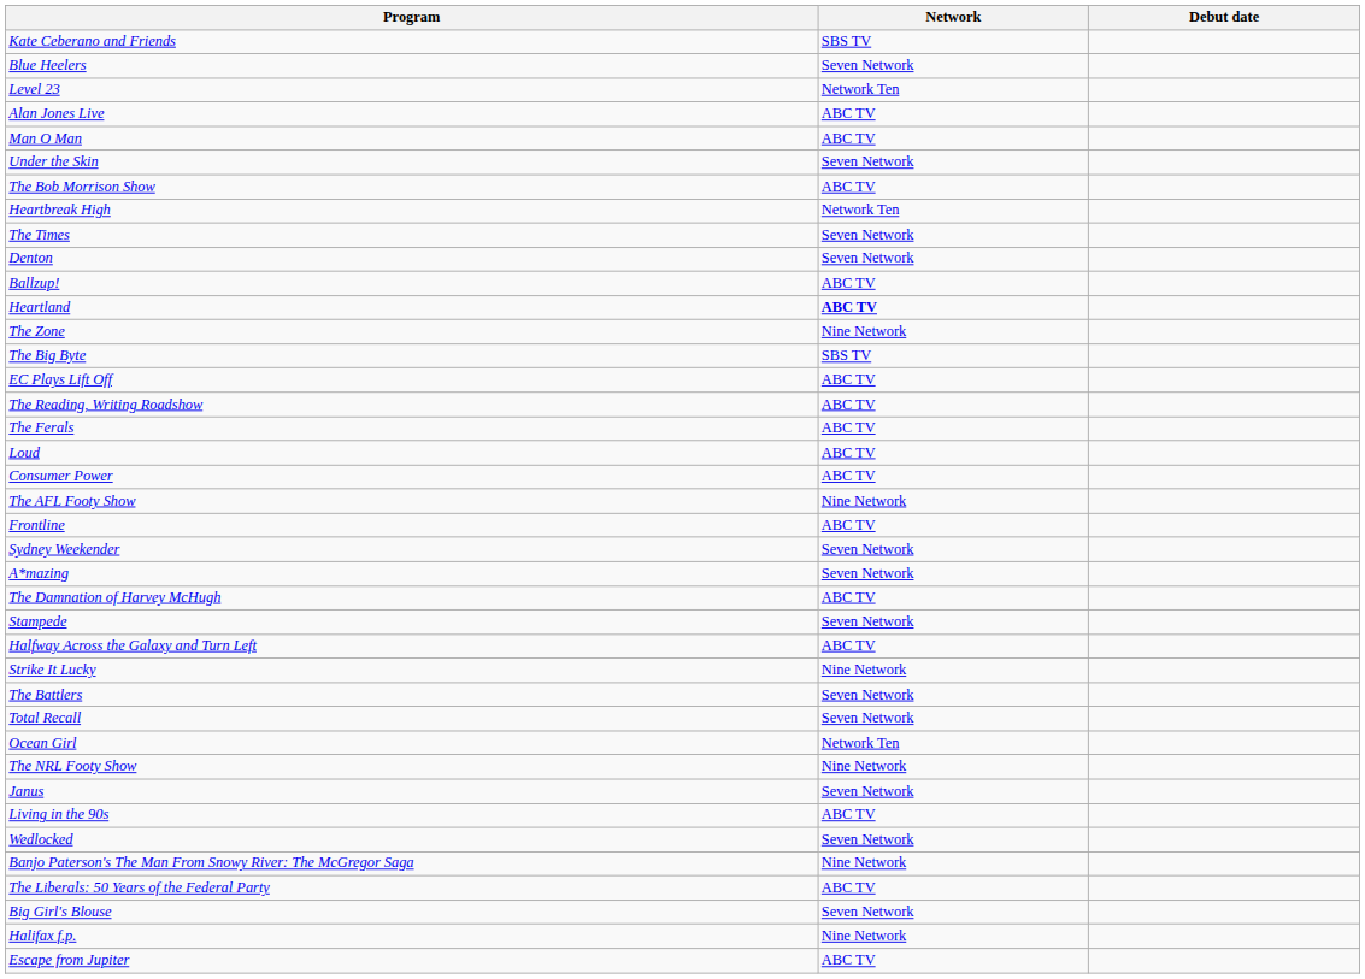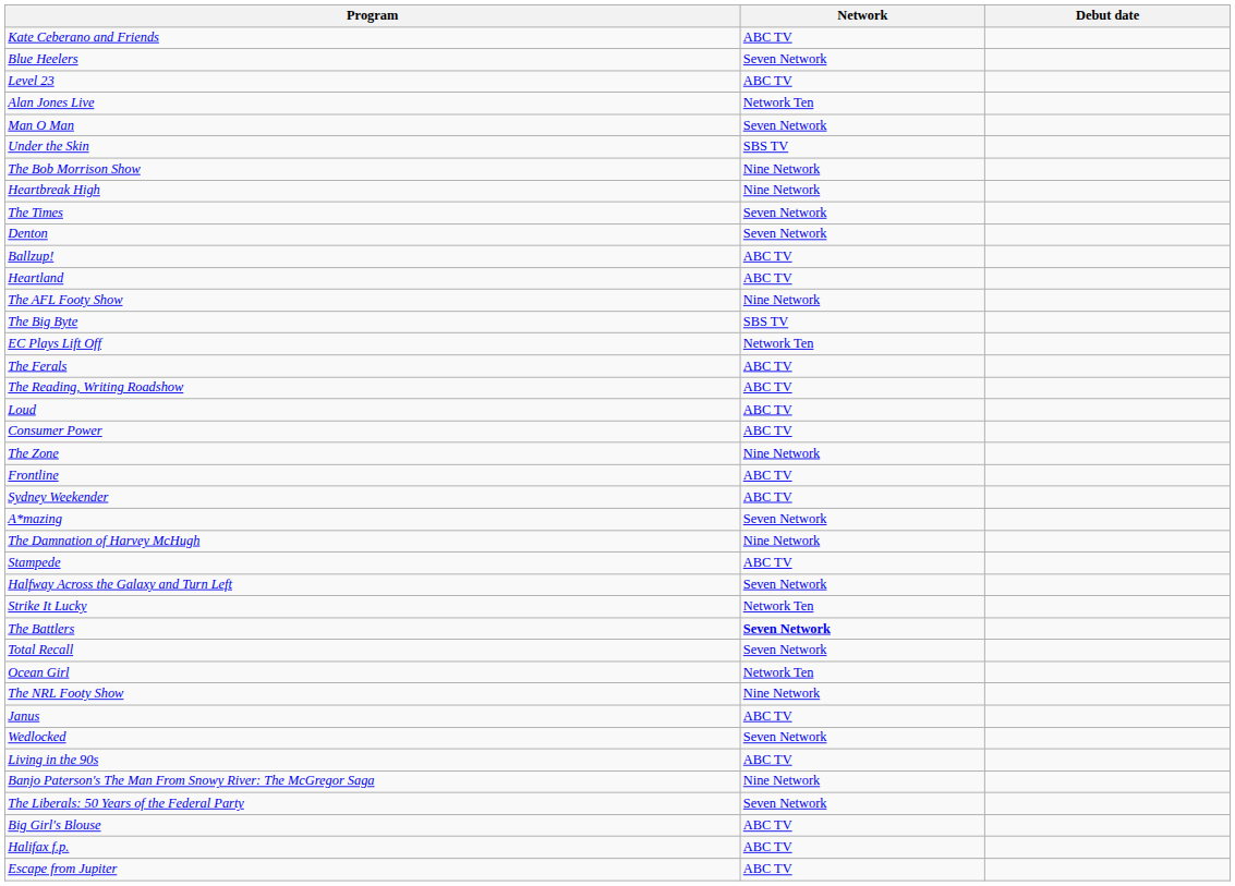Kate Ceberano and Friends | Network: SBS TV -> ABC TV
Level 23 | Network: Network Ten -> ABC TV
Alan Jones Live | Network: ABC TV -> Network Ten
Man O Man | Network: ABC TV -> Seven Network
Under the Skin | Network: Seven Network -> SBS TV
The Bob Morrison Show | Network: ABC TV -> Nine Network
Heartbreak High | Network: Network Ten -> Nine Network
Heartland | Network: bold -> normal
rows swapped: The AFL Footy Show <-> The Zone
EC Plays Lift Off | Network: ABC TV -> Network Ten
rows swapped: The Reading, Writing Roadshow <-> The Ferals
Sydney Weekender | Network: Seven Network -> ABC TV
The Damnation of Harvey McHugh | Network: ABC TV -> Nine Network
Stampede | Network: Seven Network -> ABC TV
Halfway Across the Galaxy and Turn Left | Network: ABC TV -> Seven Network
Strike It Lucky | Network: Nine Network -> Network Ten
The Battlers | Network: normal -> bold
Janus | Network: Seven Network -> ABC TV
rows swapped: Living in the 90s <-> Wedlocked
The Liberals: 50 Years of the Federal Party | Network: ABC TV -> Seven Network
Big Girl's Blouse | Network: Seven Network -> ABC TV
Halifax f.p. | Network: Nine Network -> ABC TV
